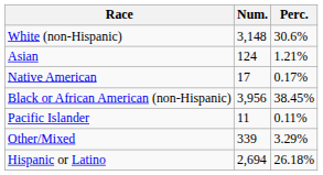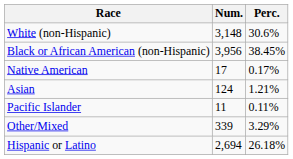rows swapped: Black or African American (non-Hispanic) <-> Asian
